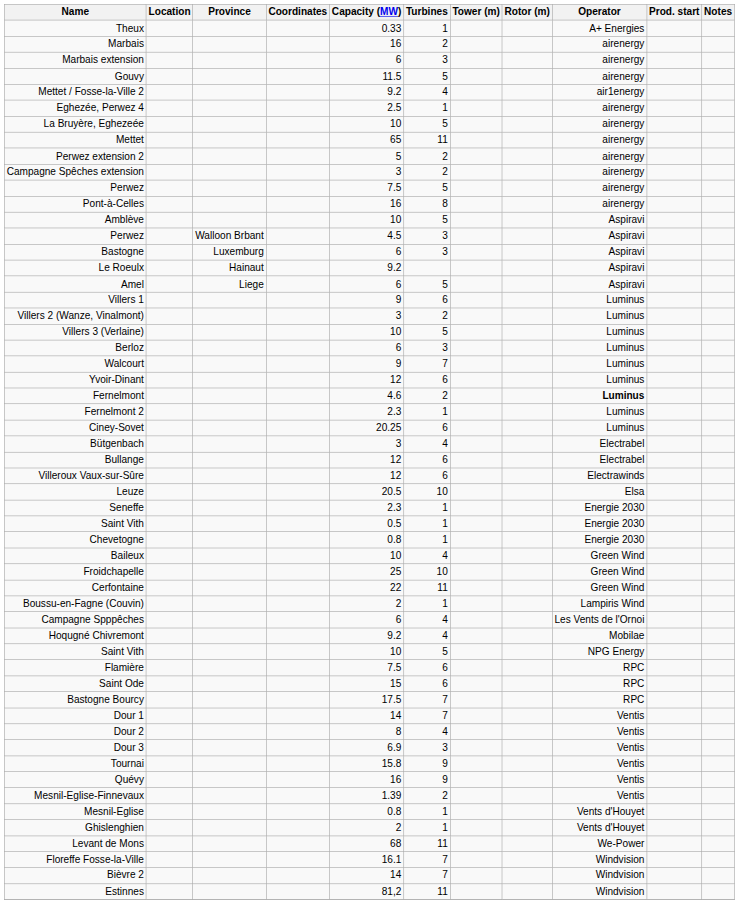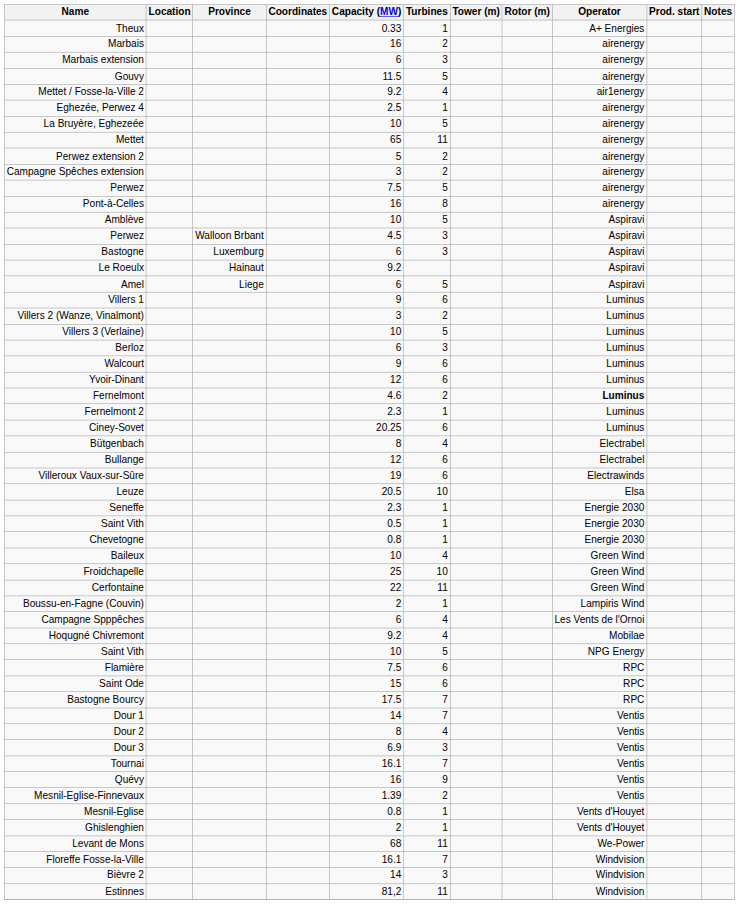Walcourt | Turbines: 7 -> 6
Bütgenbach | Capacity (MW): 3 -> 8
Villeroux Vaux-sur-Sûre | Capacity (MW): 12 -> 19
Tournai | Capacity (MW): 15.8 -> 16.1
Tournai | Turbines: 9 -> 7
Bièvre 2 | Turbines: 7 -> 3
